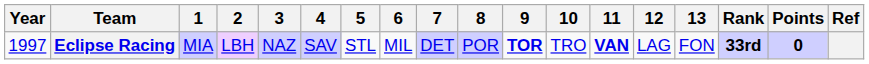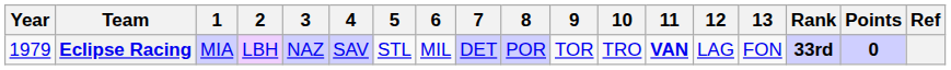Eclipse Racing | Year: 1997 -> 1979
Eclipse Racing | 9: bold -> normal
